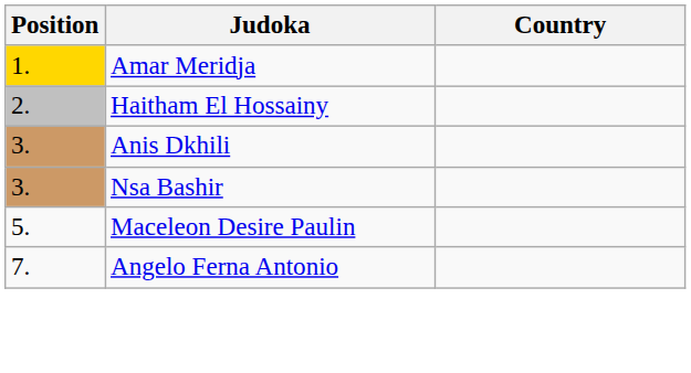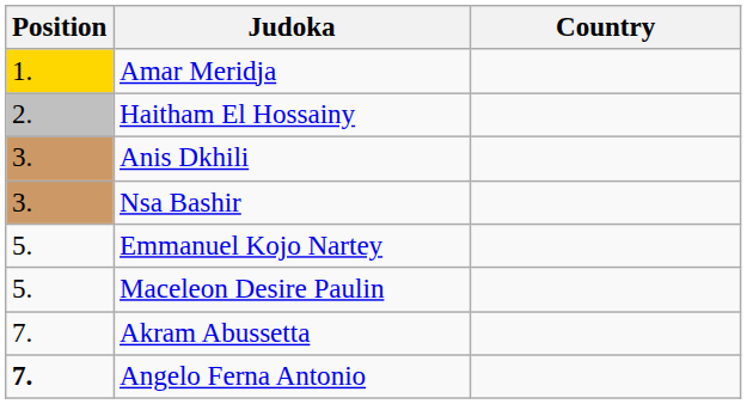+ row: 5. | Emmanuel Kojo Nartey
+ row: 7. | Akram Abussetta
Angelo Ferna Antonio | Position: normal -> bold
